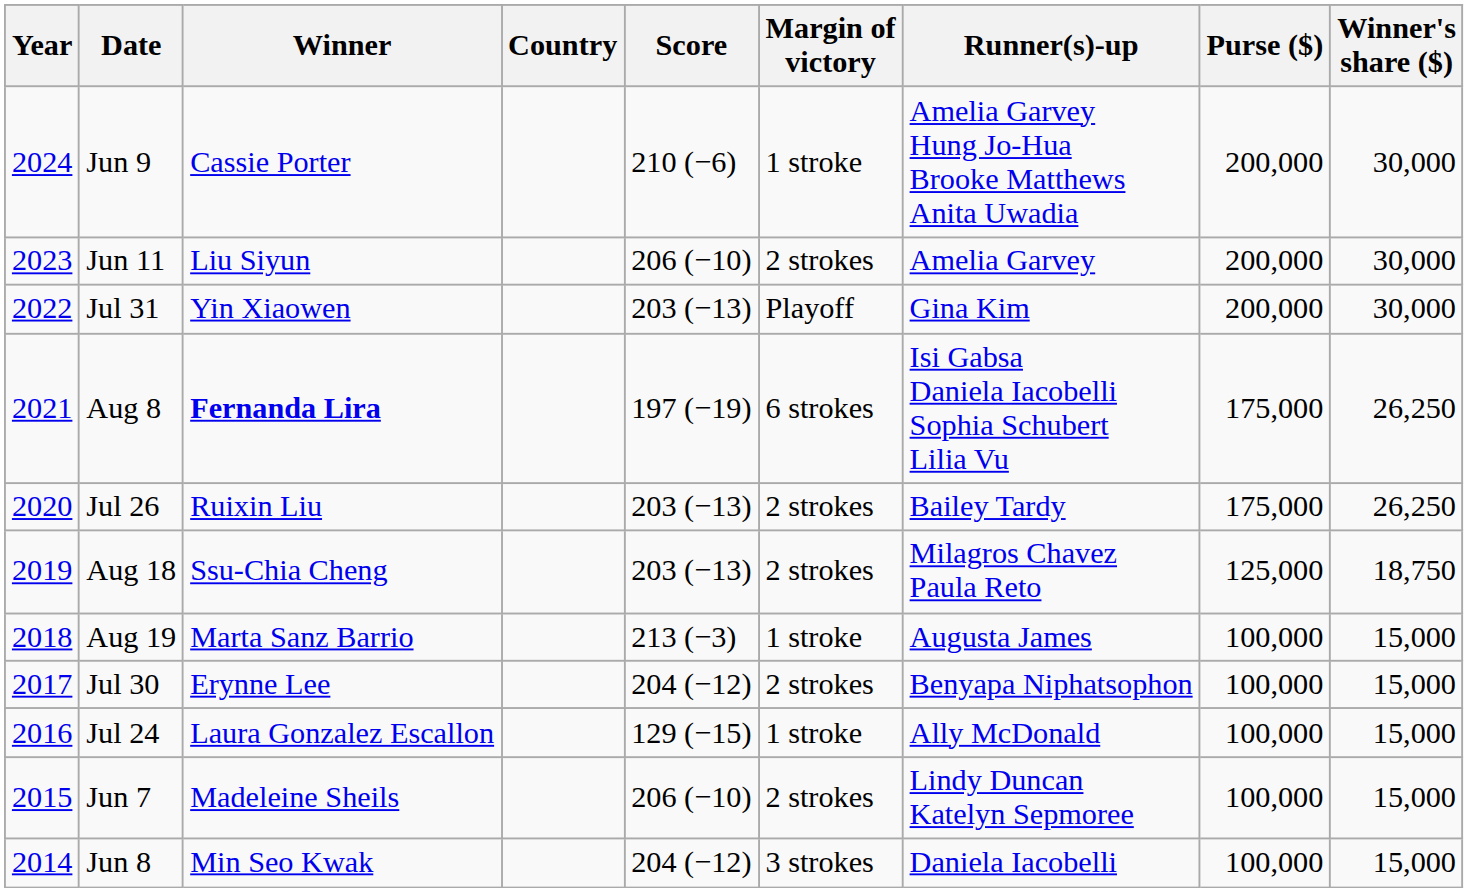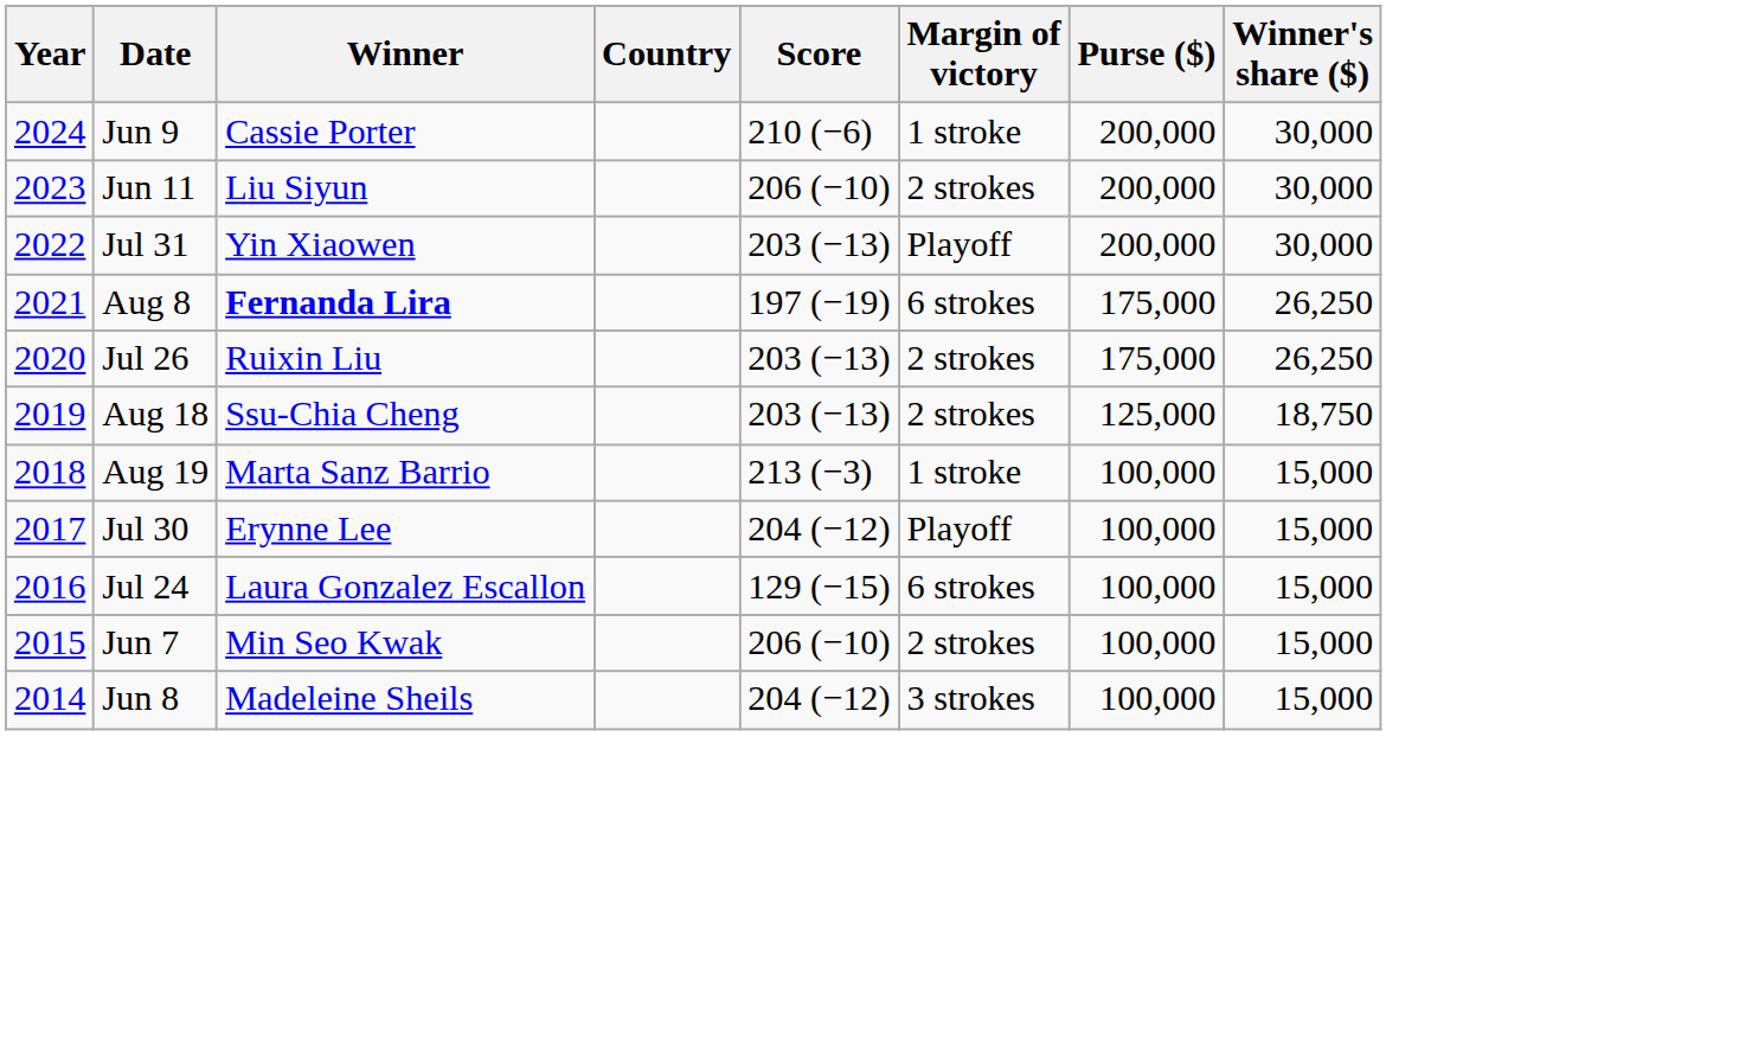- column: Runner(s)-up | Amelia Garvey Hung Jo-Hua Brooke Matthews Anita Uwadia | Amelia Garvey | Gina Kim | Isi Gabsa Daniela Iacobelli Sophia Schubert Lilia Vu | Bailey Tardy | Milagros Chavez Paula Reto | Augusta James | Benyapa Niphatsophon | Ally McDonald | Lindy Duncan Katelyn Sepmoree | Daniela Iacobelli
Jul 30 | Margin of victory: 2 strokes -> Playoff
Jul 24 | Margin of victory: 1 stroke -> 6 strokes
Jun 7 | Winner: Madeleine Sheils -> Min Seo Kwak
Jun 8 | Winner: Min Seo Kwak -> Madeleine Sheils
